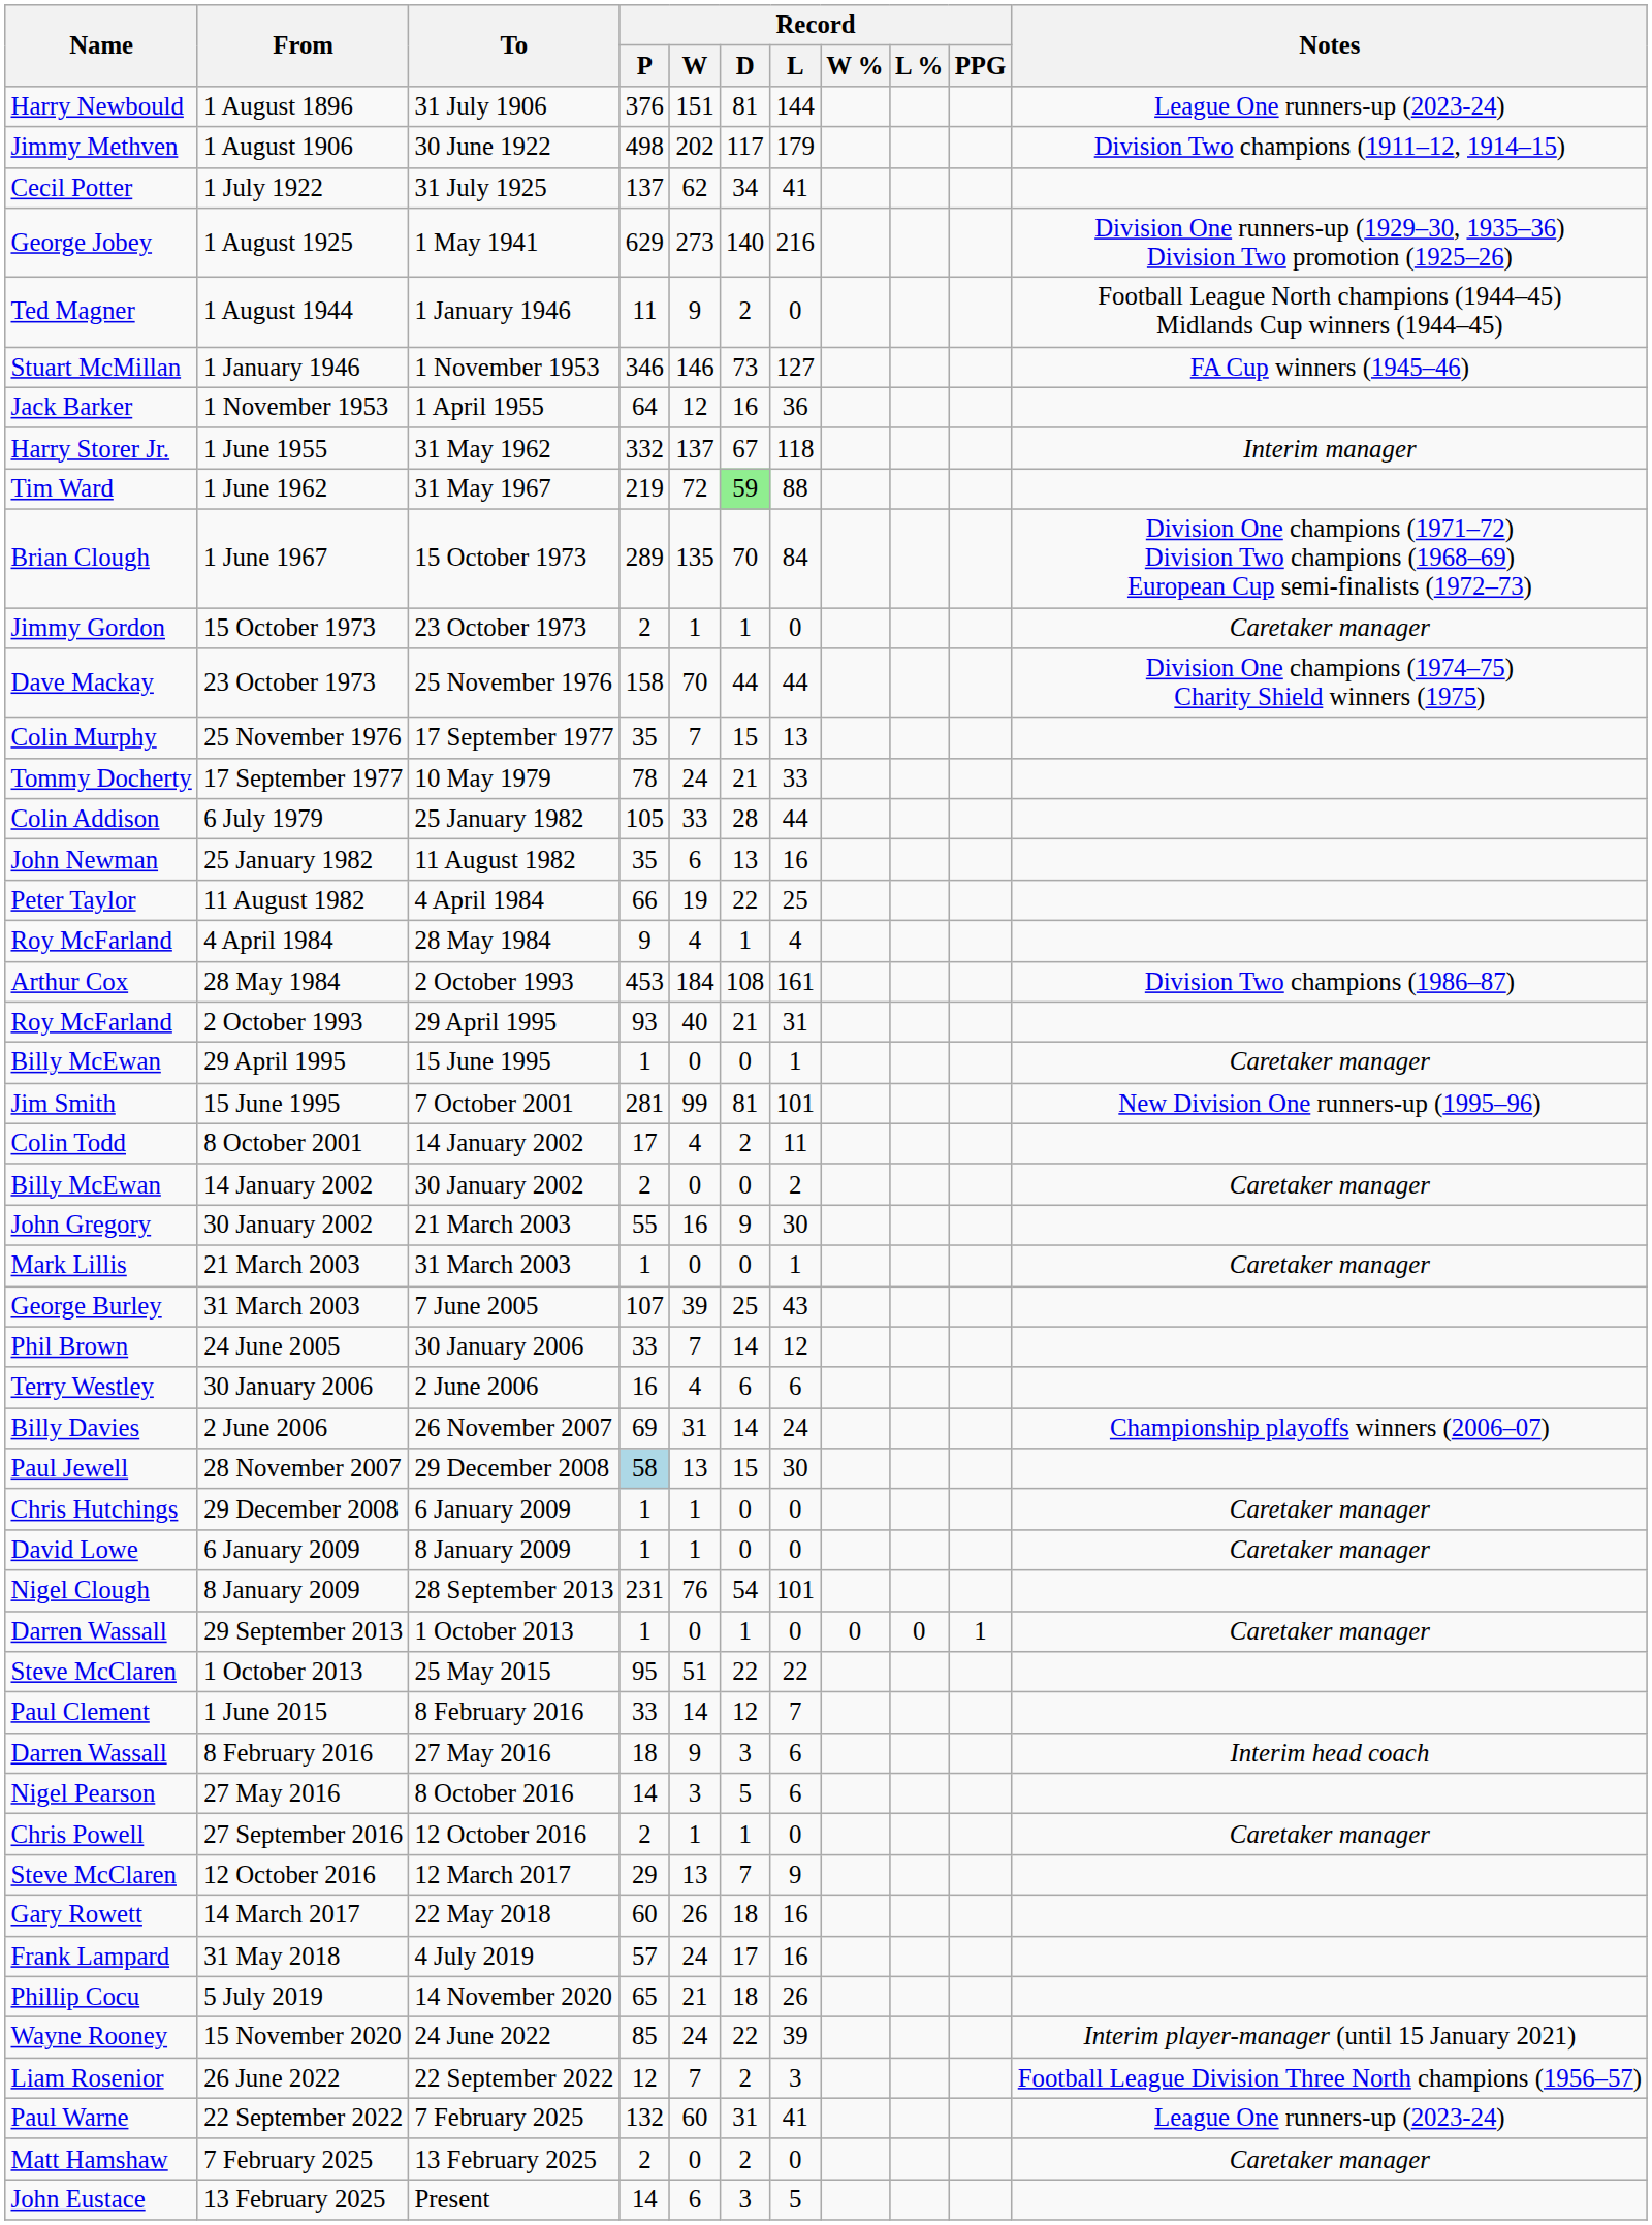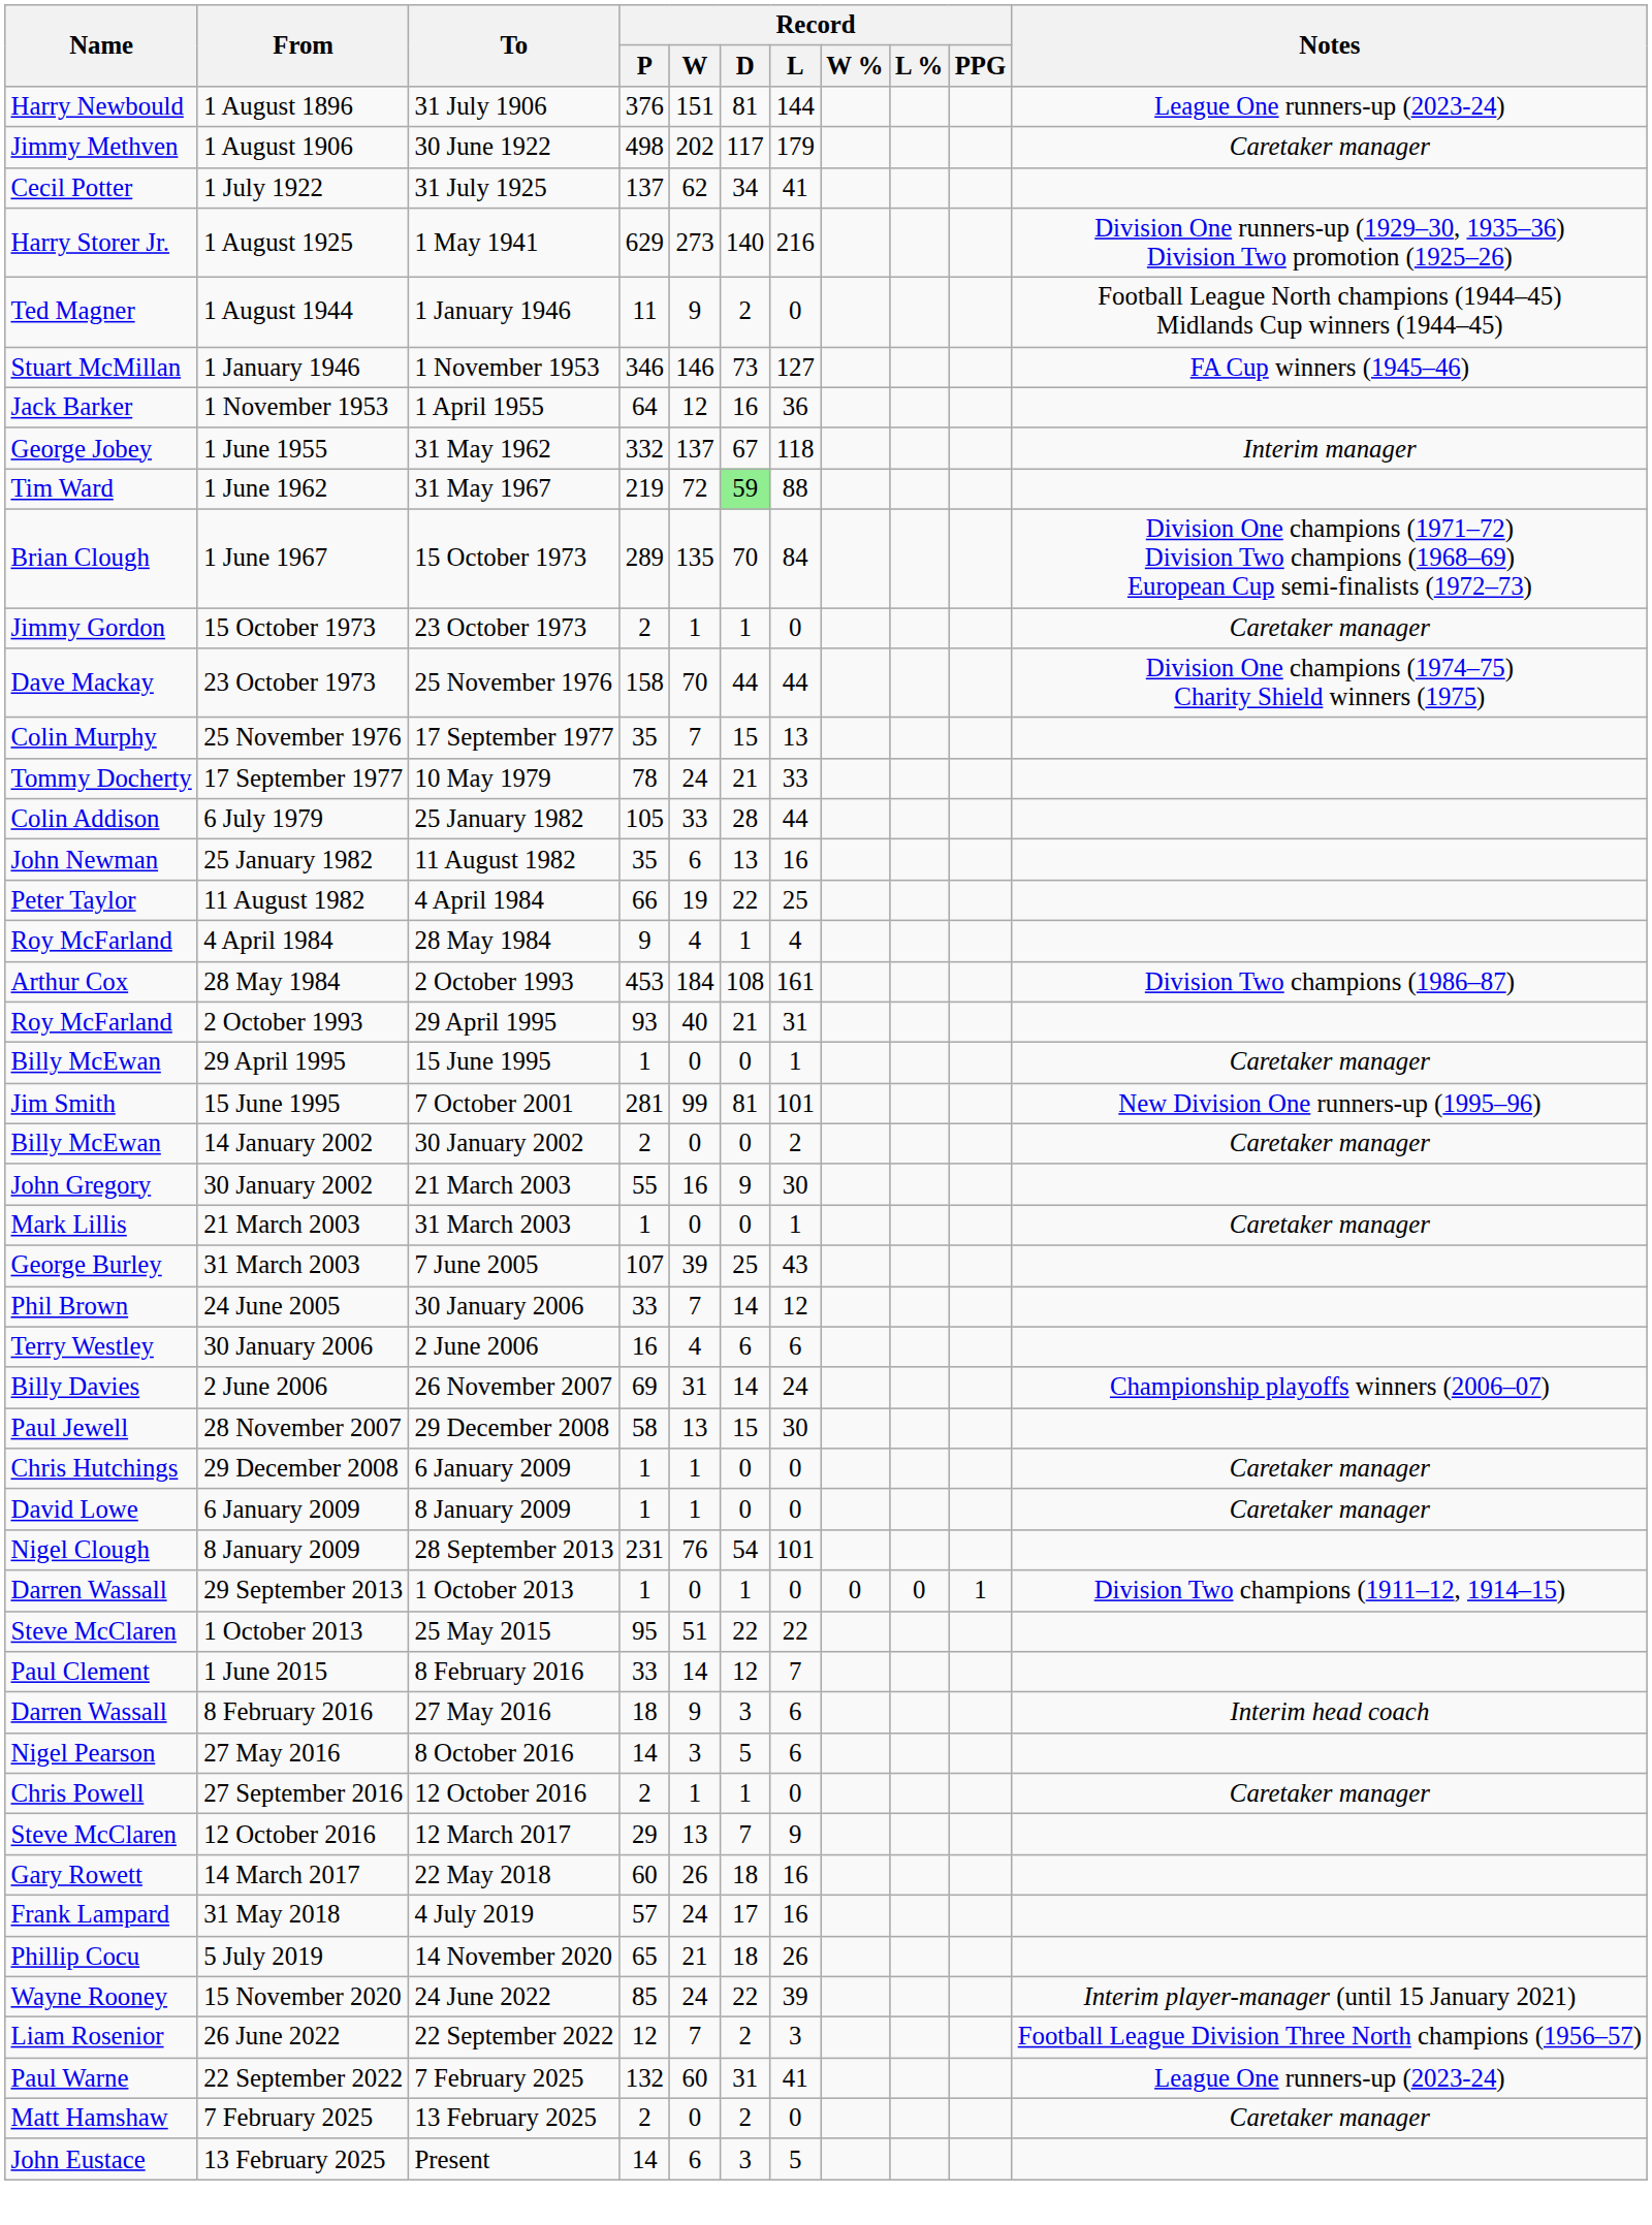1 August 1906 | Notes: Division Two champions (1911–12, 1914–15) -> Caretaker manager
1 August 1925 | Name: George Jobey -> Harry Storer Jr.
1 June 1955 | Name: Harry Storer Jr. -> George Jobey
- row: Colin Todd | 8 October 2001 | 14 January 2002 | 17 | 4 | 2 | 11
28 November 2007 | Record / P: lightblue background -> no background
29 September 2013 | Notes: Caretaker manager -> Division Two champions (1911–12, 1914–15)
